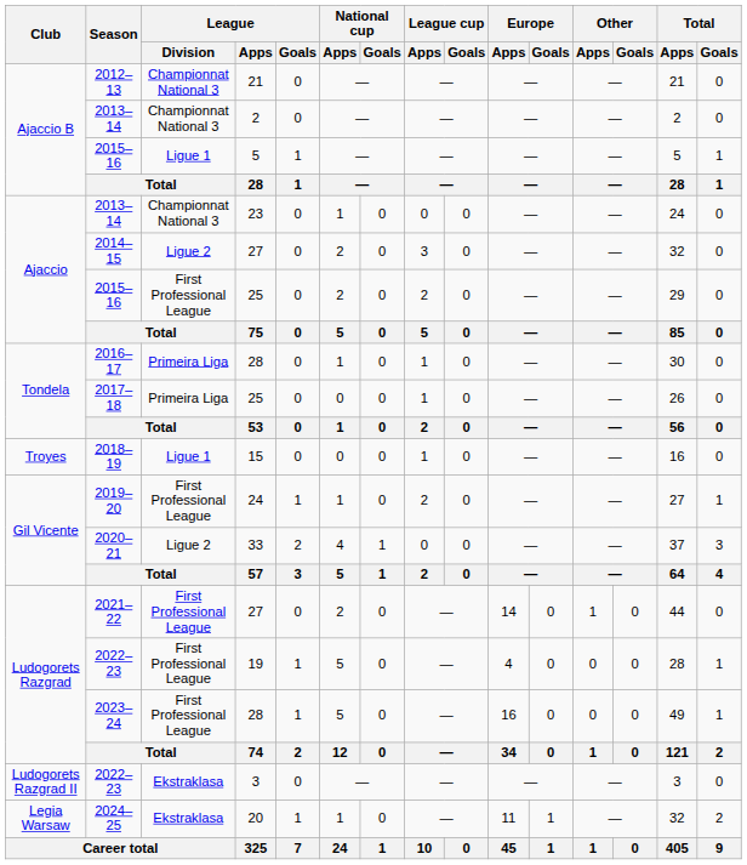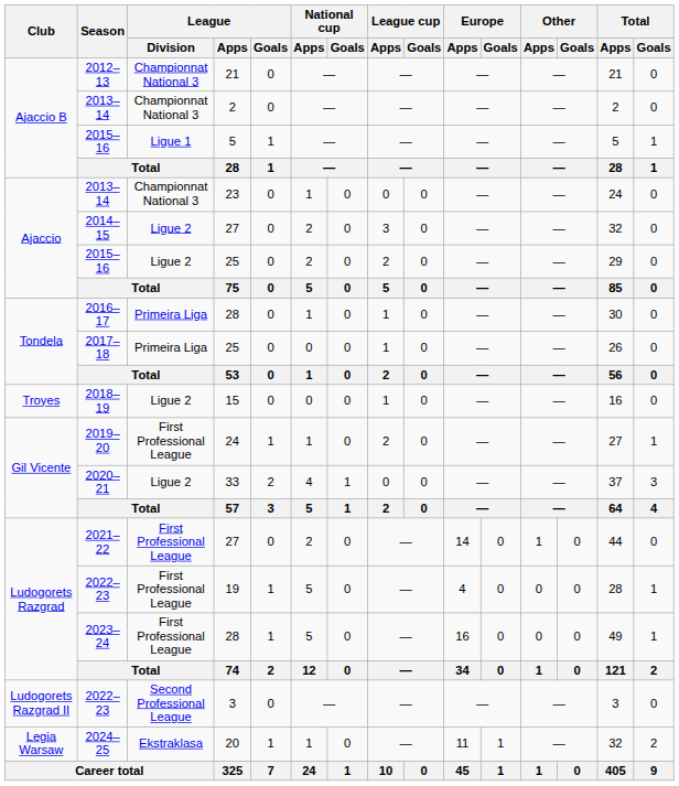2015–16 / 25 | League / Division: First Professional League -> Ligue 2
2018–19 | League / Division: Ligue 1 -> Ligue 2
2022–23 / 3 | League / Division: Ekstraklasa -> Second Professional League
